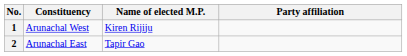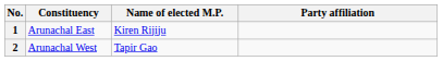1 | Constituency: Arunachal West -> Arunachal East
2 | Constituency: Arunachal East -> Arunachal West
